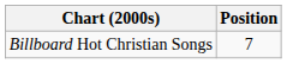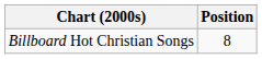Billboard Hot Christian Songs | Position: 7 -> 8
